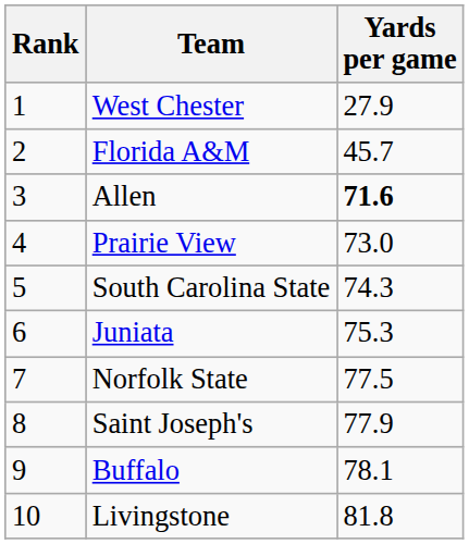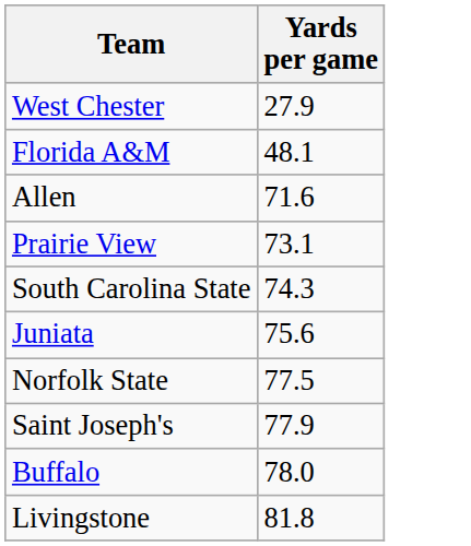- column: Rank | 1 | 2 | 3 | 4 | 5 | 6 | 7 | 8 | 9 | 10
Florida A&M | Yards per game: 45.7 -> 48.1
Allen | Yards per game: bold -> normal
Prairie View | Yards per game: 73.0 -> 73.1
Juniata | Yards per game: 75.3 -> 75.6
Buffalo | Yards per game: 78.1 -> 78.0
